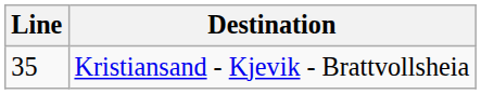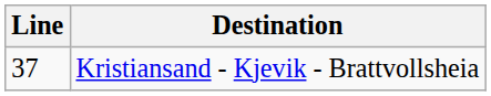Kristiansand - Kjevik - Brattvollsheia | Line: 35 -> 37
